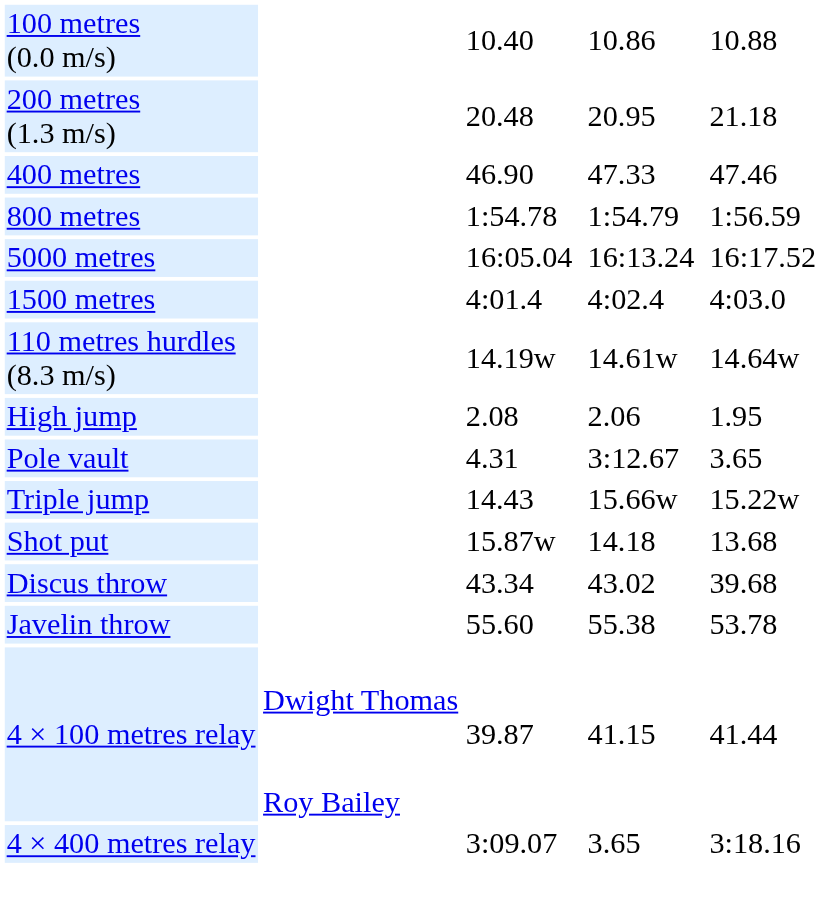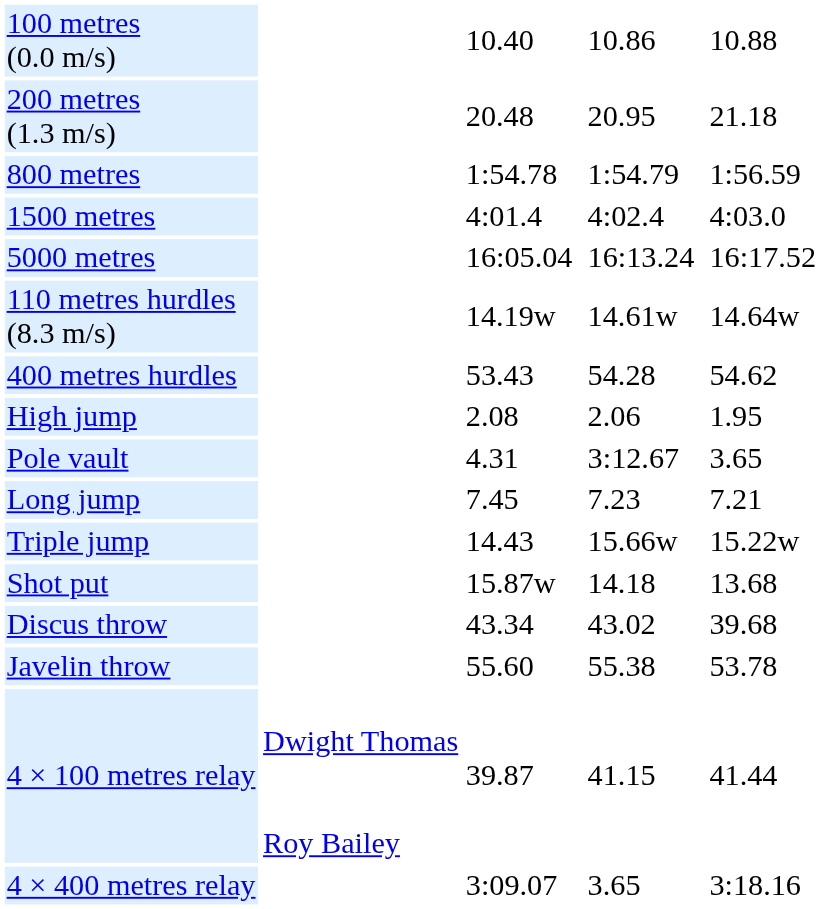- row: 400 metres | 46.90 | 47.33 | 47.46
rows swapped: 1500 metres <-> 5000 metres
+ row: 400 metres hurdles | 53.43 | 54.28 | 54.62
+ row: Long jump | 7.45 | 7.23 | 7.21
